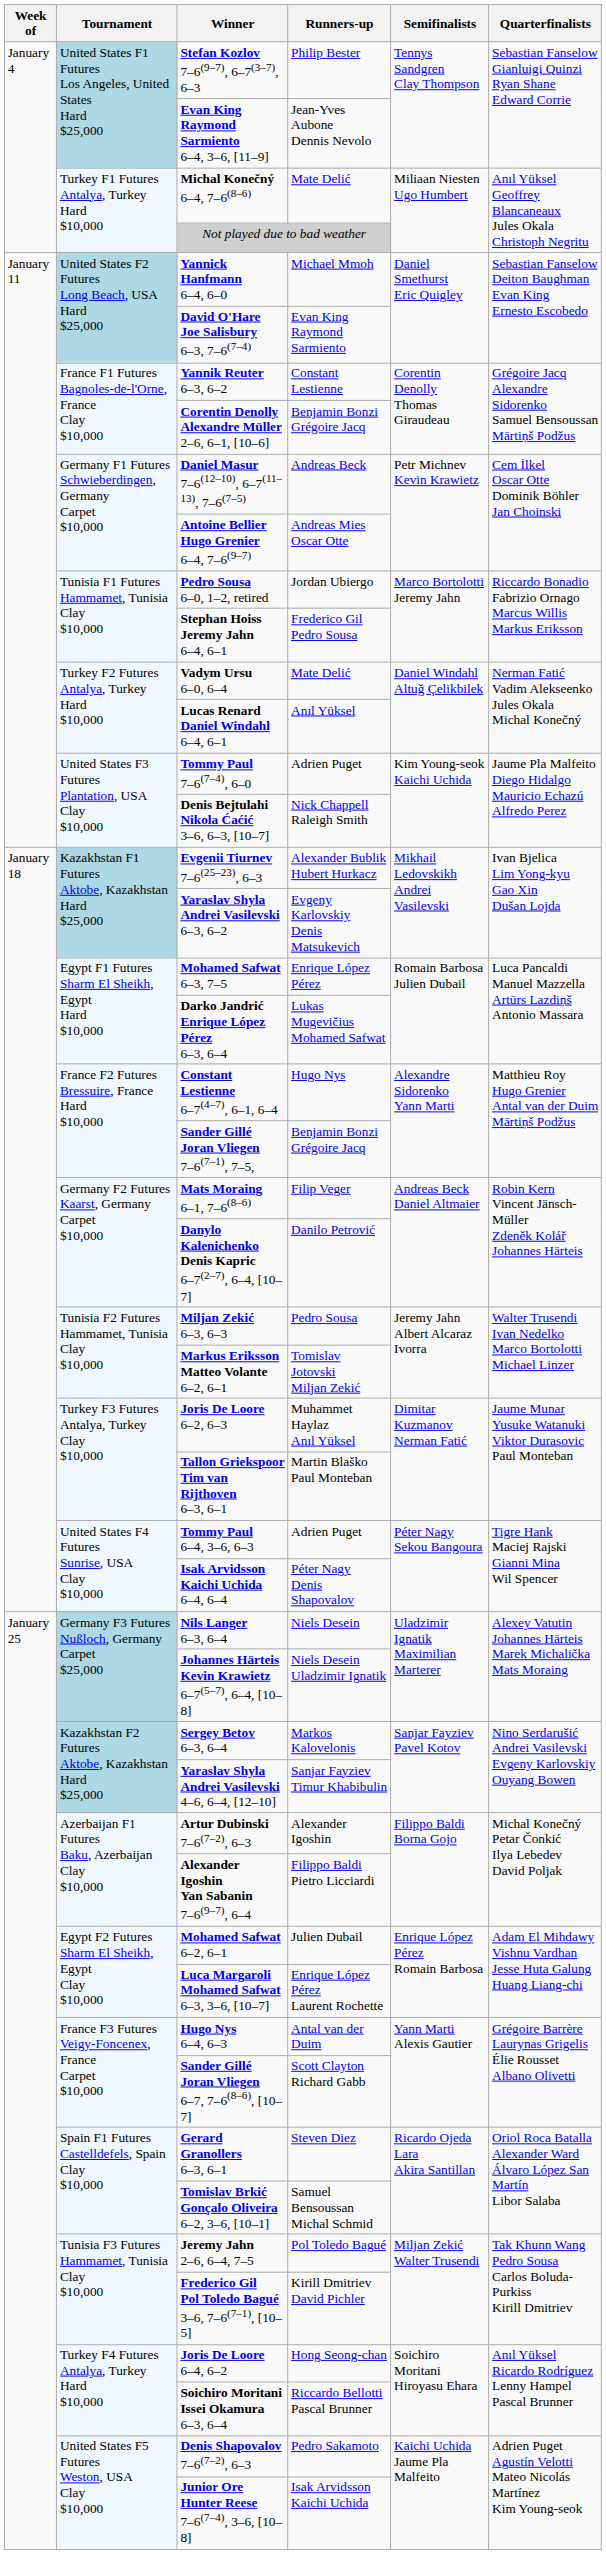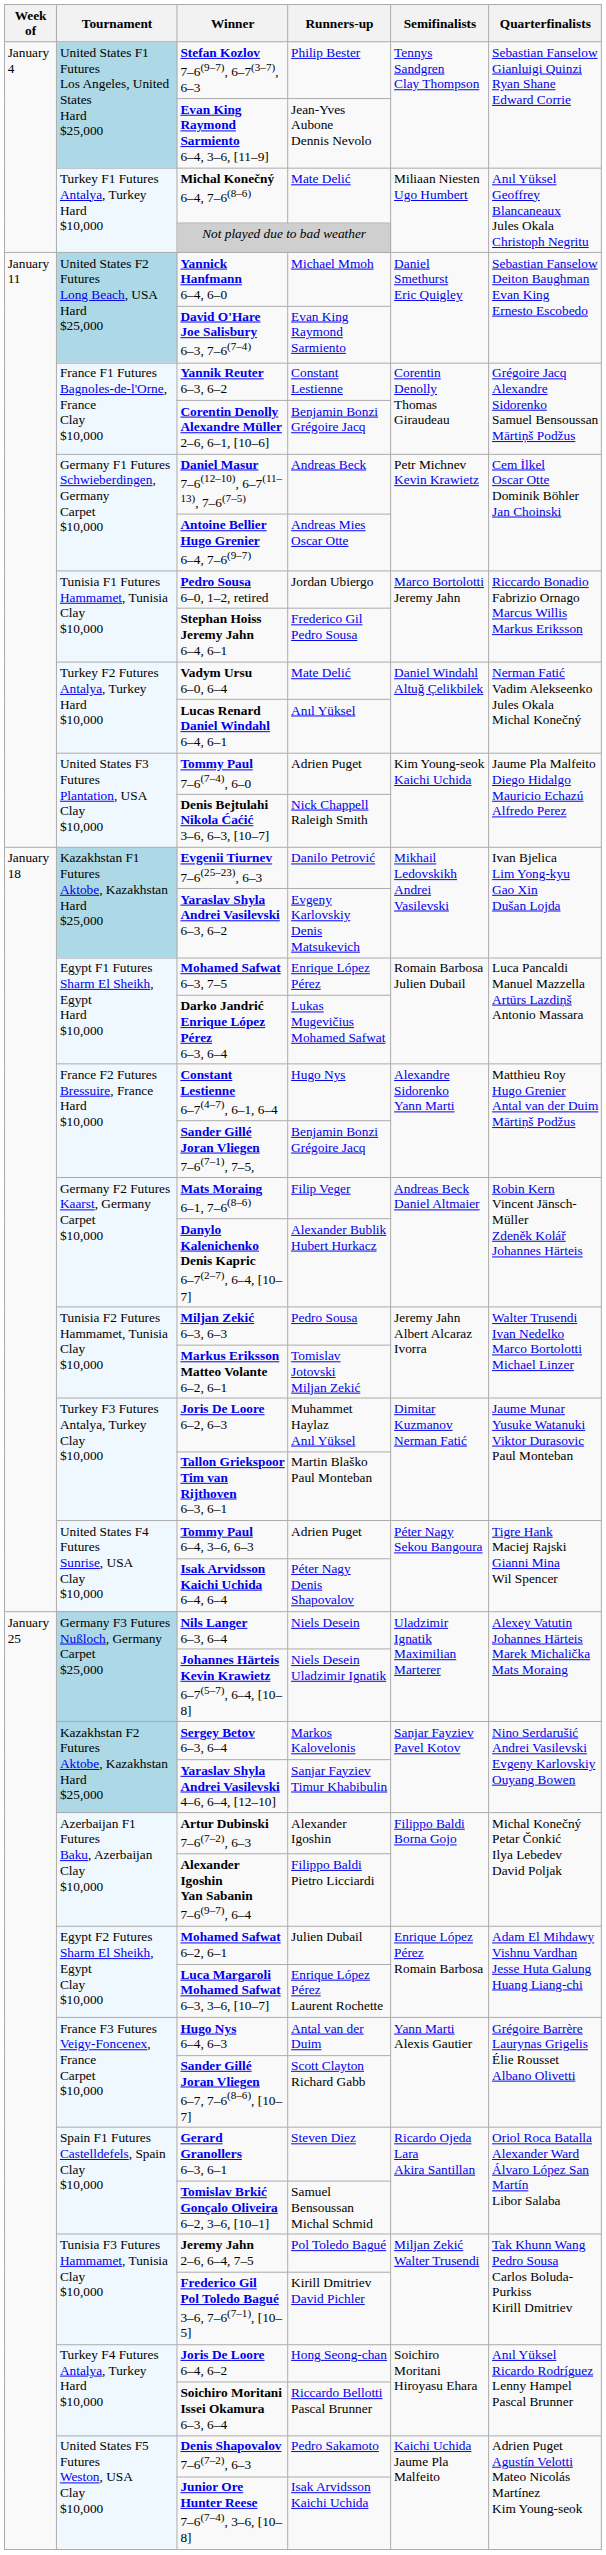Evgenii Tiurnev 7–6(25–23), 6–3 | Runners-up: Alexander Bublik Hubert Hurkacz -> Danilo Petrović
Danylo Kalenichenko Denis Kapric 6–7(2–7), 6–4, [10–7] | Runners-up: Danilo Petrović -> Alexander Bublik Hubert Hurkacz
